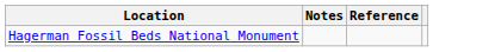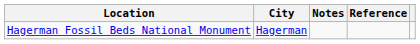+ column: City | Hagerman
